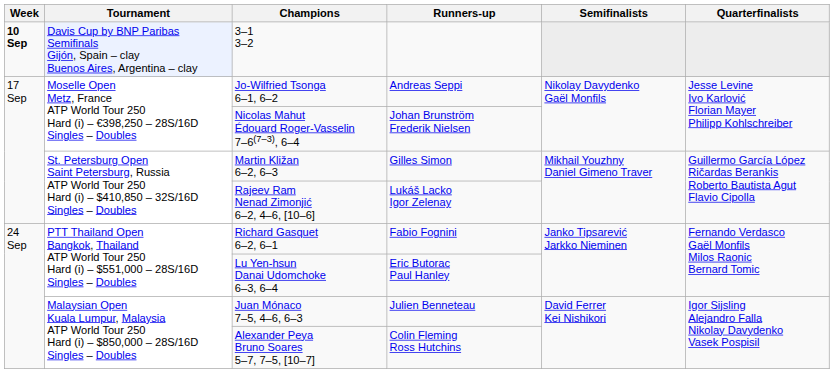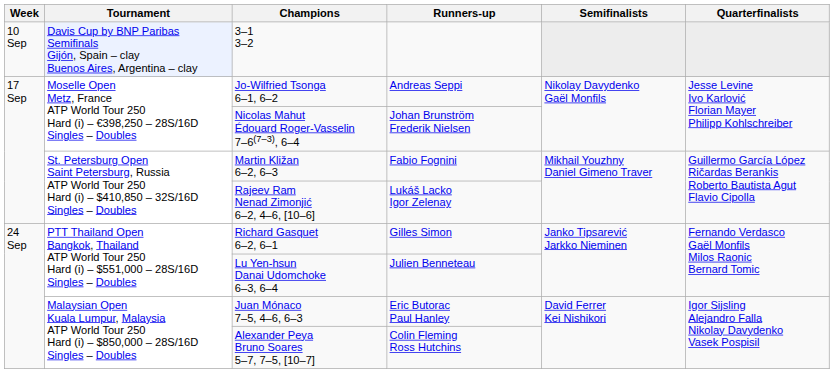3–1 3–2 | Week: bold -> normal
Martin Kližan 6–2, 6–3 | Runners-up: Gilles Simon -> Fabio Fognini
Richard Gasquet 6–2, 6–1 | Runners-up: Fabio Fognini -> Gilles Simon
Lu Yen-hsun Danai Udomchoke 6–3, 6–4 | Runners-up: Eric Butorac Paul Hanley -> Julien Benneteau
Juan Mónaco 7–5, 4–6, 6–3 | Runners-up: Julien Benneteau -> Eric Butorac Paul Hanley
